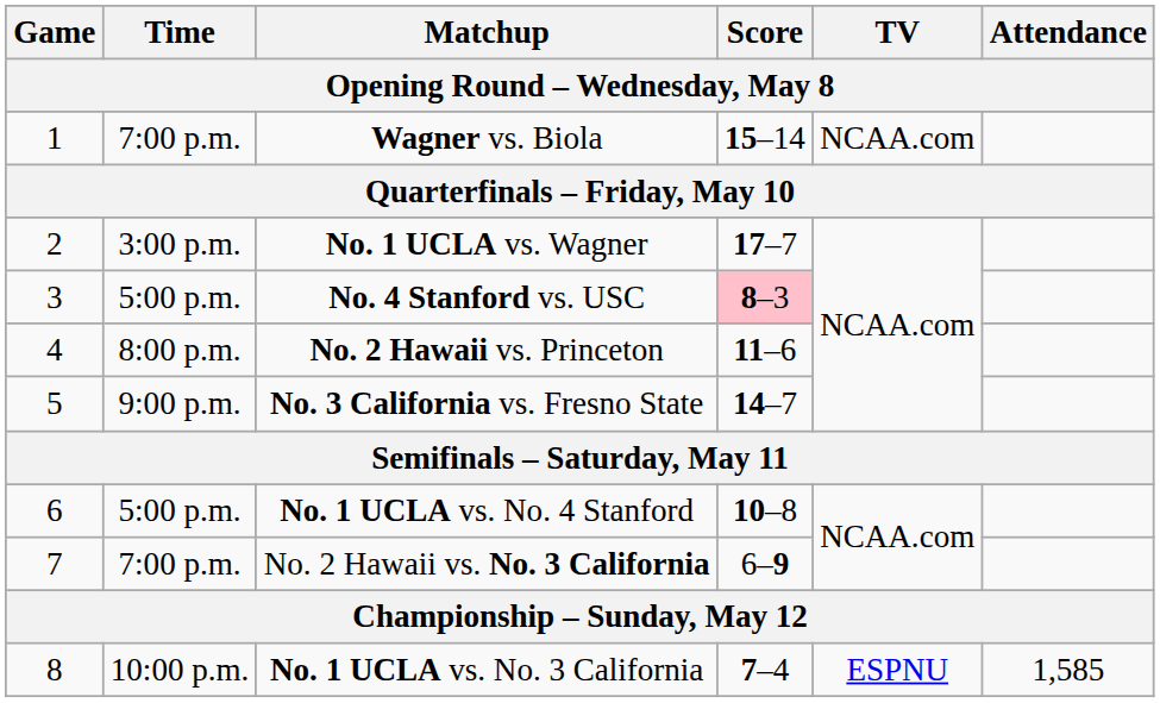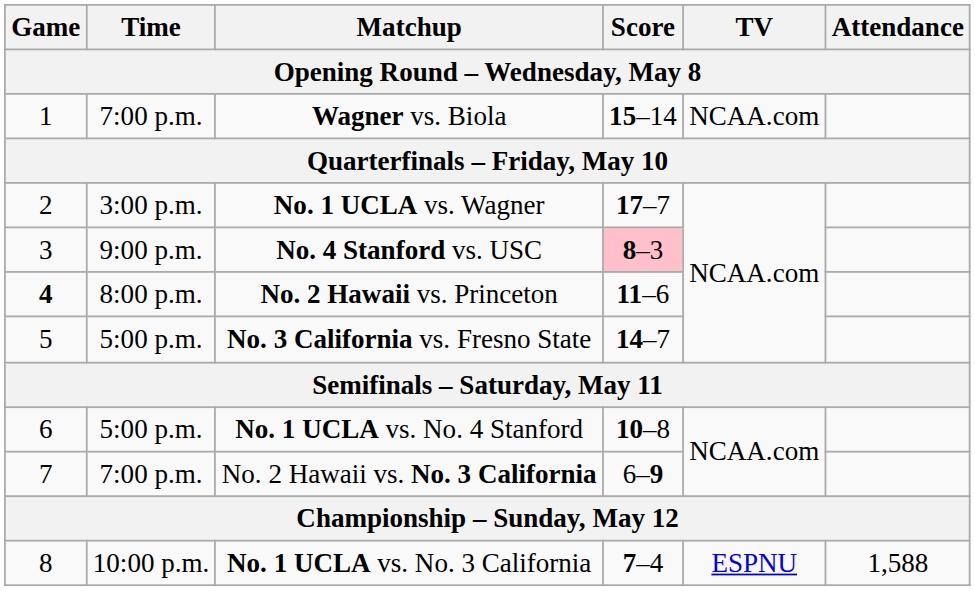No. 4 Stanford vs. USC | Time: 5:00 p.m. -> 9:00 p.m.
No. 2 Hawaii vs. Princeton | Game: normal -> bold
No. 3 California vs. Fresno State | Time: 9:00 p.m. -> 5:00 p.m.
No. 1 UCLA vs. No. 3 California | Attendance: 1,585 -> 1,588
